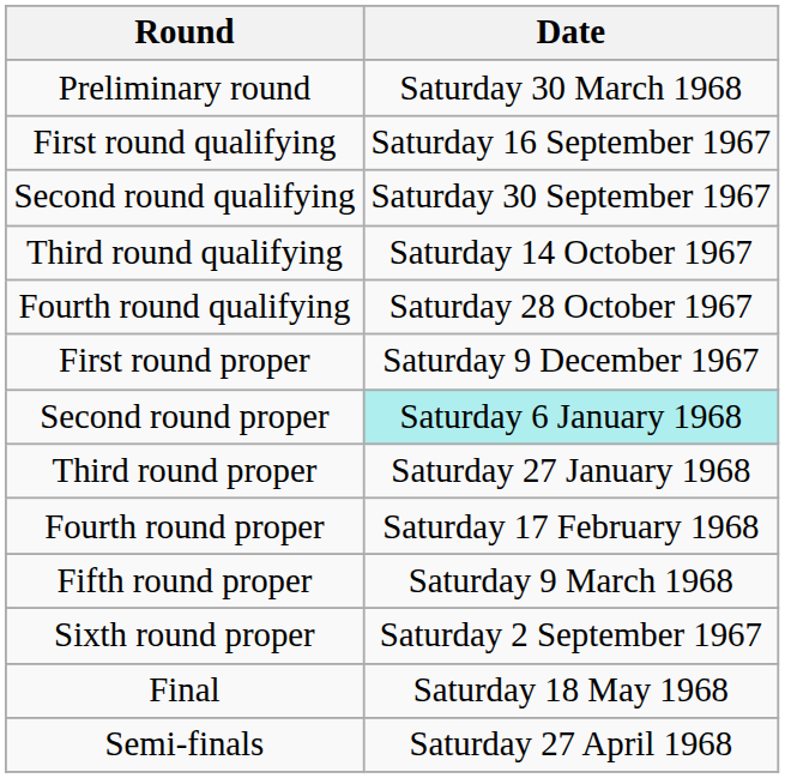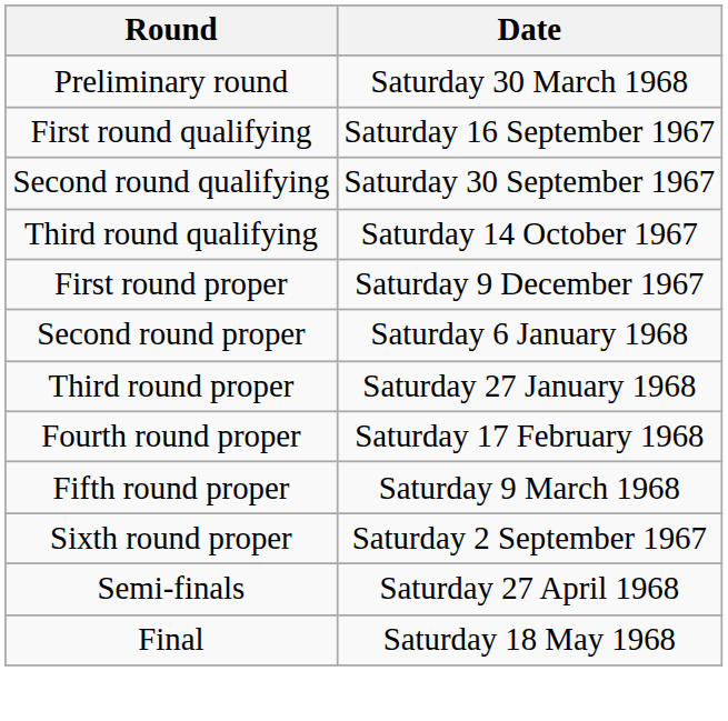- row: Fourth round qualifying | Saturday 28 October 1967
Second round proper | Date: paleturquoise background -> no background
rows swapped: Semi-finals <-> Final
